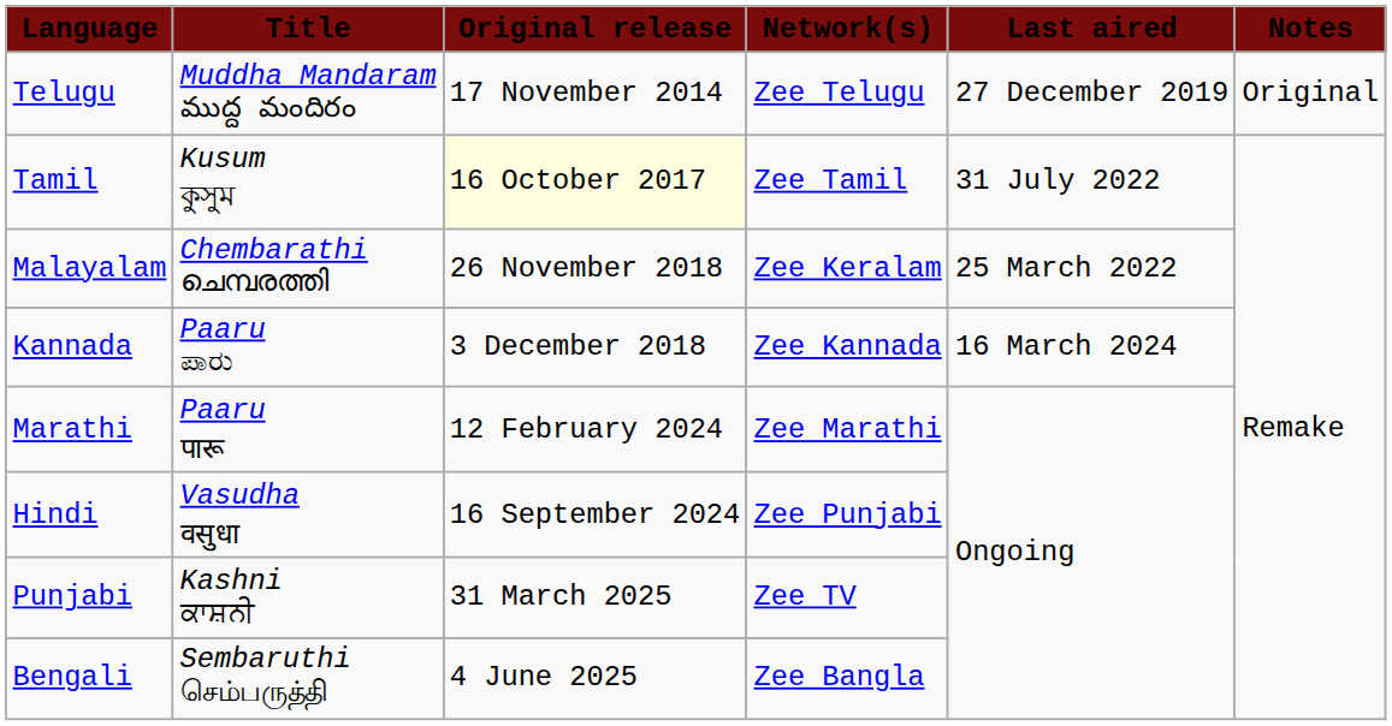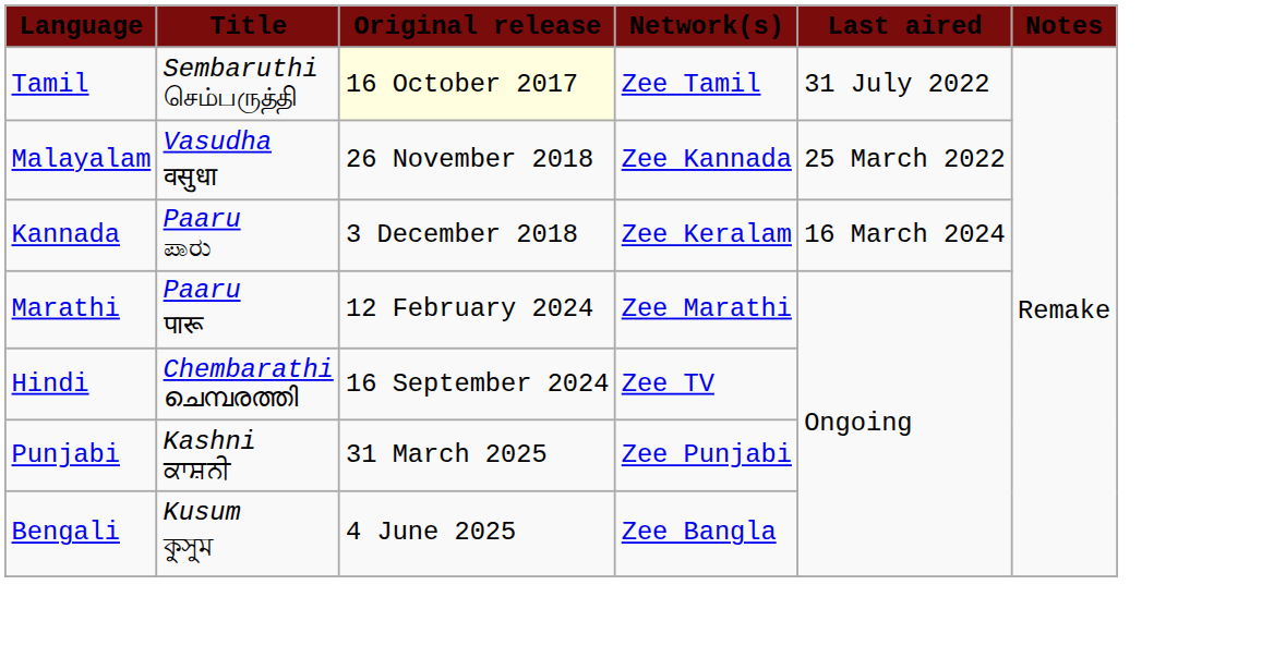- row: Telugu | Muddha Mandaram ముద్ద మందిరం | 17 November 2014 | Zee Telugu | 27 December 2019 | Original
Tamil | Title: Kusum কুসুম -> Sembaruthi செம்பருத்தி
Malayalam | Title: Chembarathi ചെമ്പരത്തി -> Vasudha वसुधा
Malayalam | Network(s): Zee Keralam -> Zee Kannada
Kannada | Network(s): Zee Kannada -> Zee Keralam
Hindi | Title: Vasudha वसुधा -> Chembarathi ചെമ്പരത്തി
Hindi | Network(s): Zee Punjabi -> Zee TV
Punjabi | Network(s): Zee TV -> Zee Punjabi
Bengali | Title: Sembaruthi செம்பருத்தி -> Kusum কুসুম
